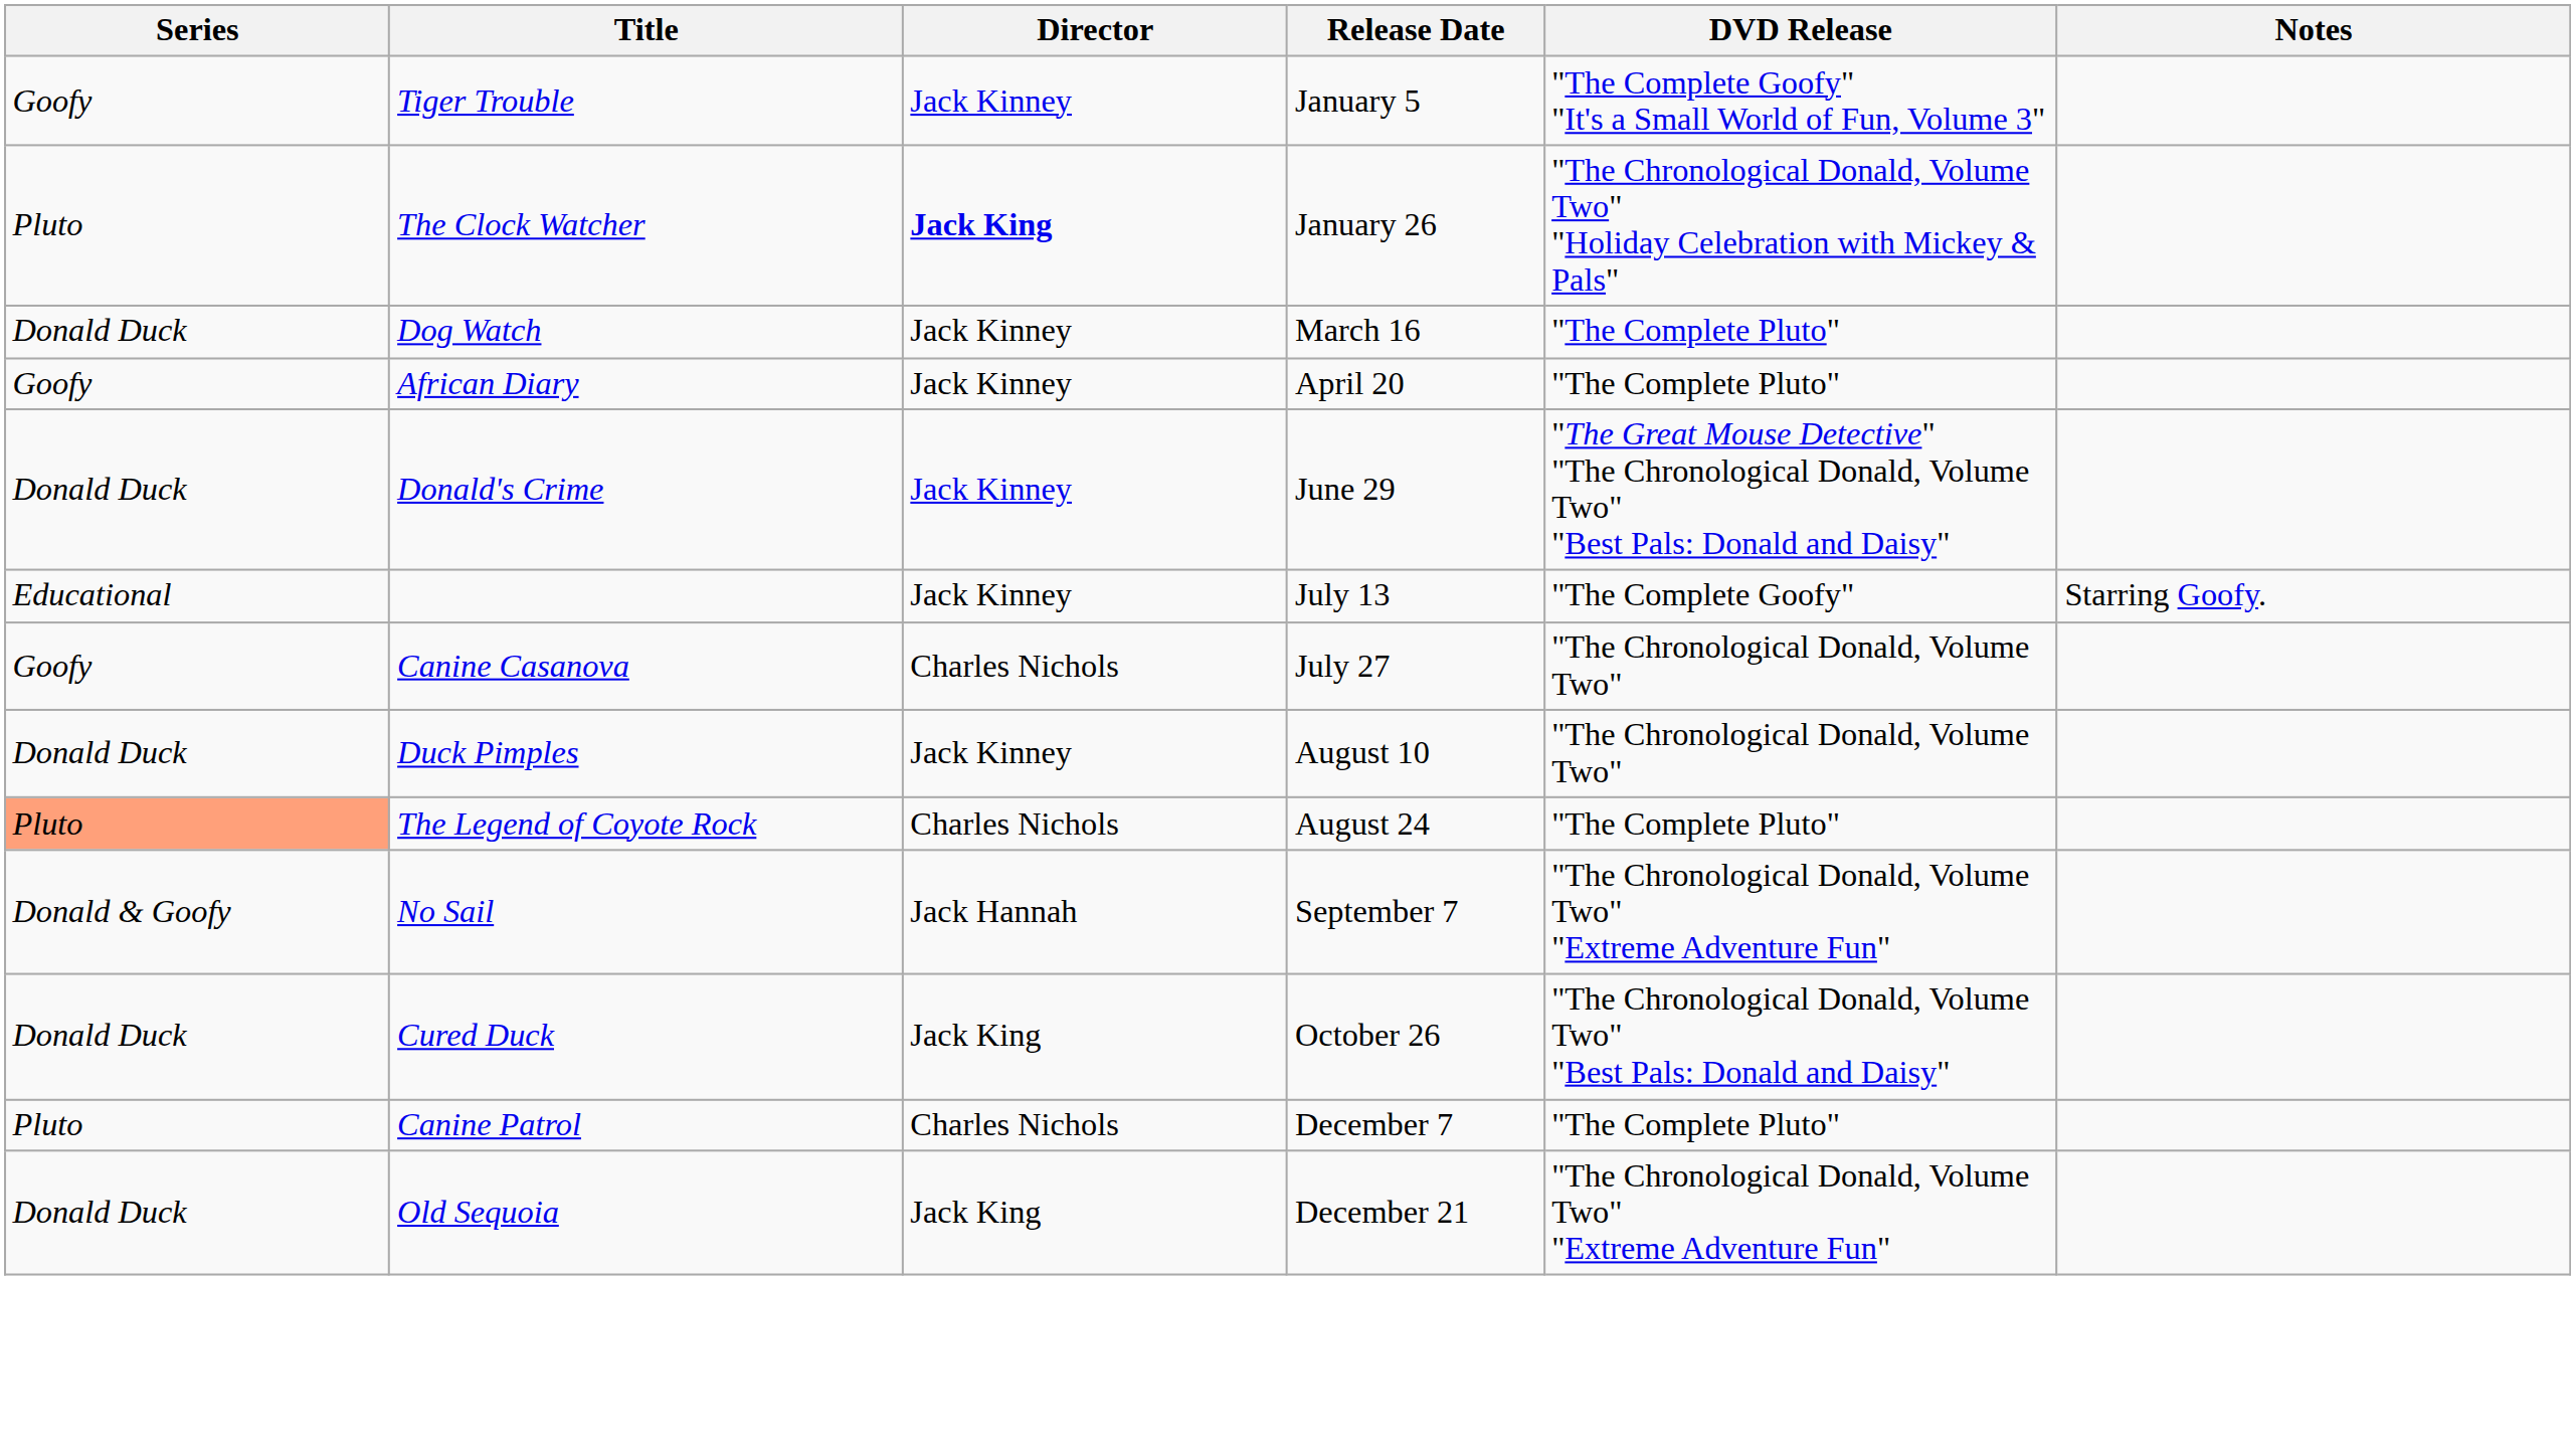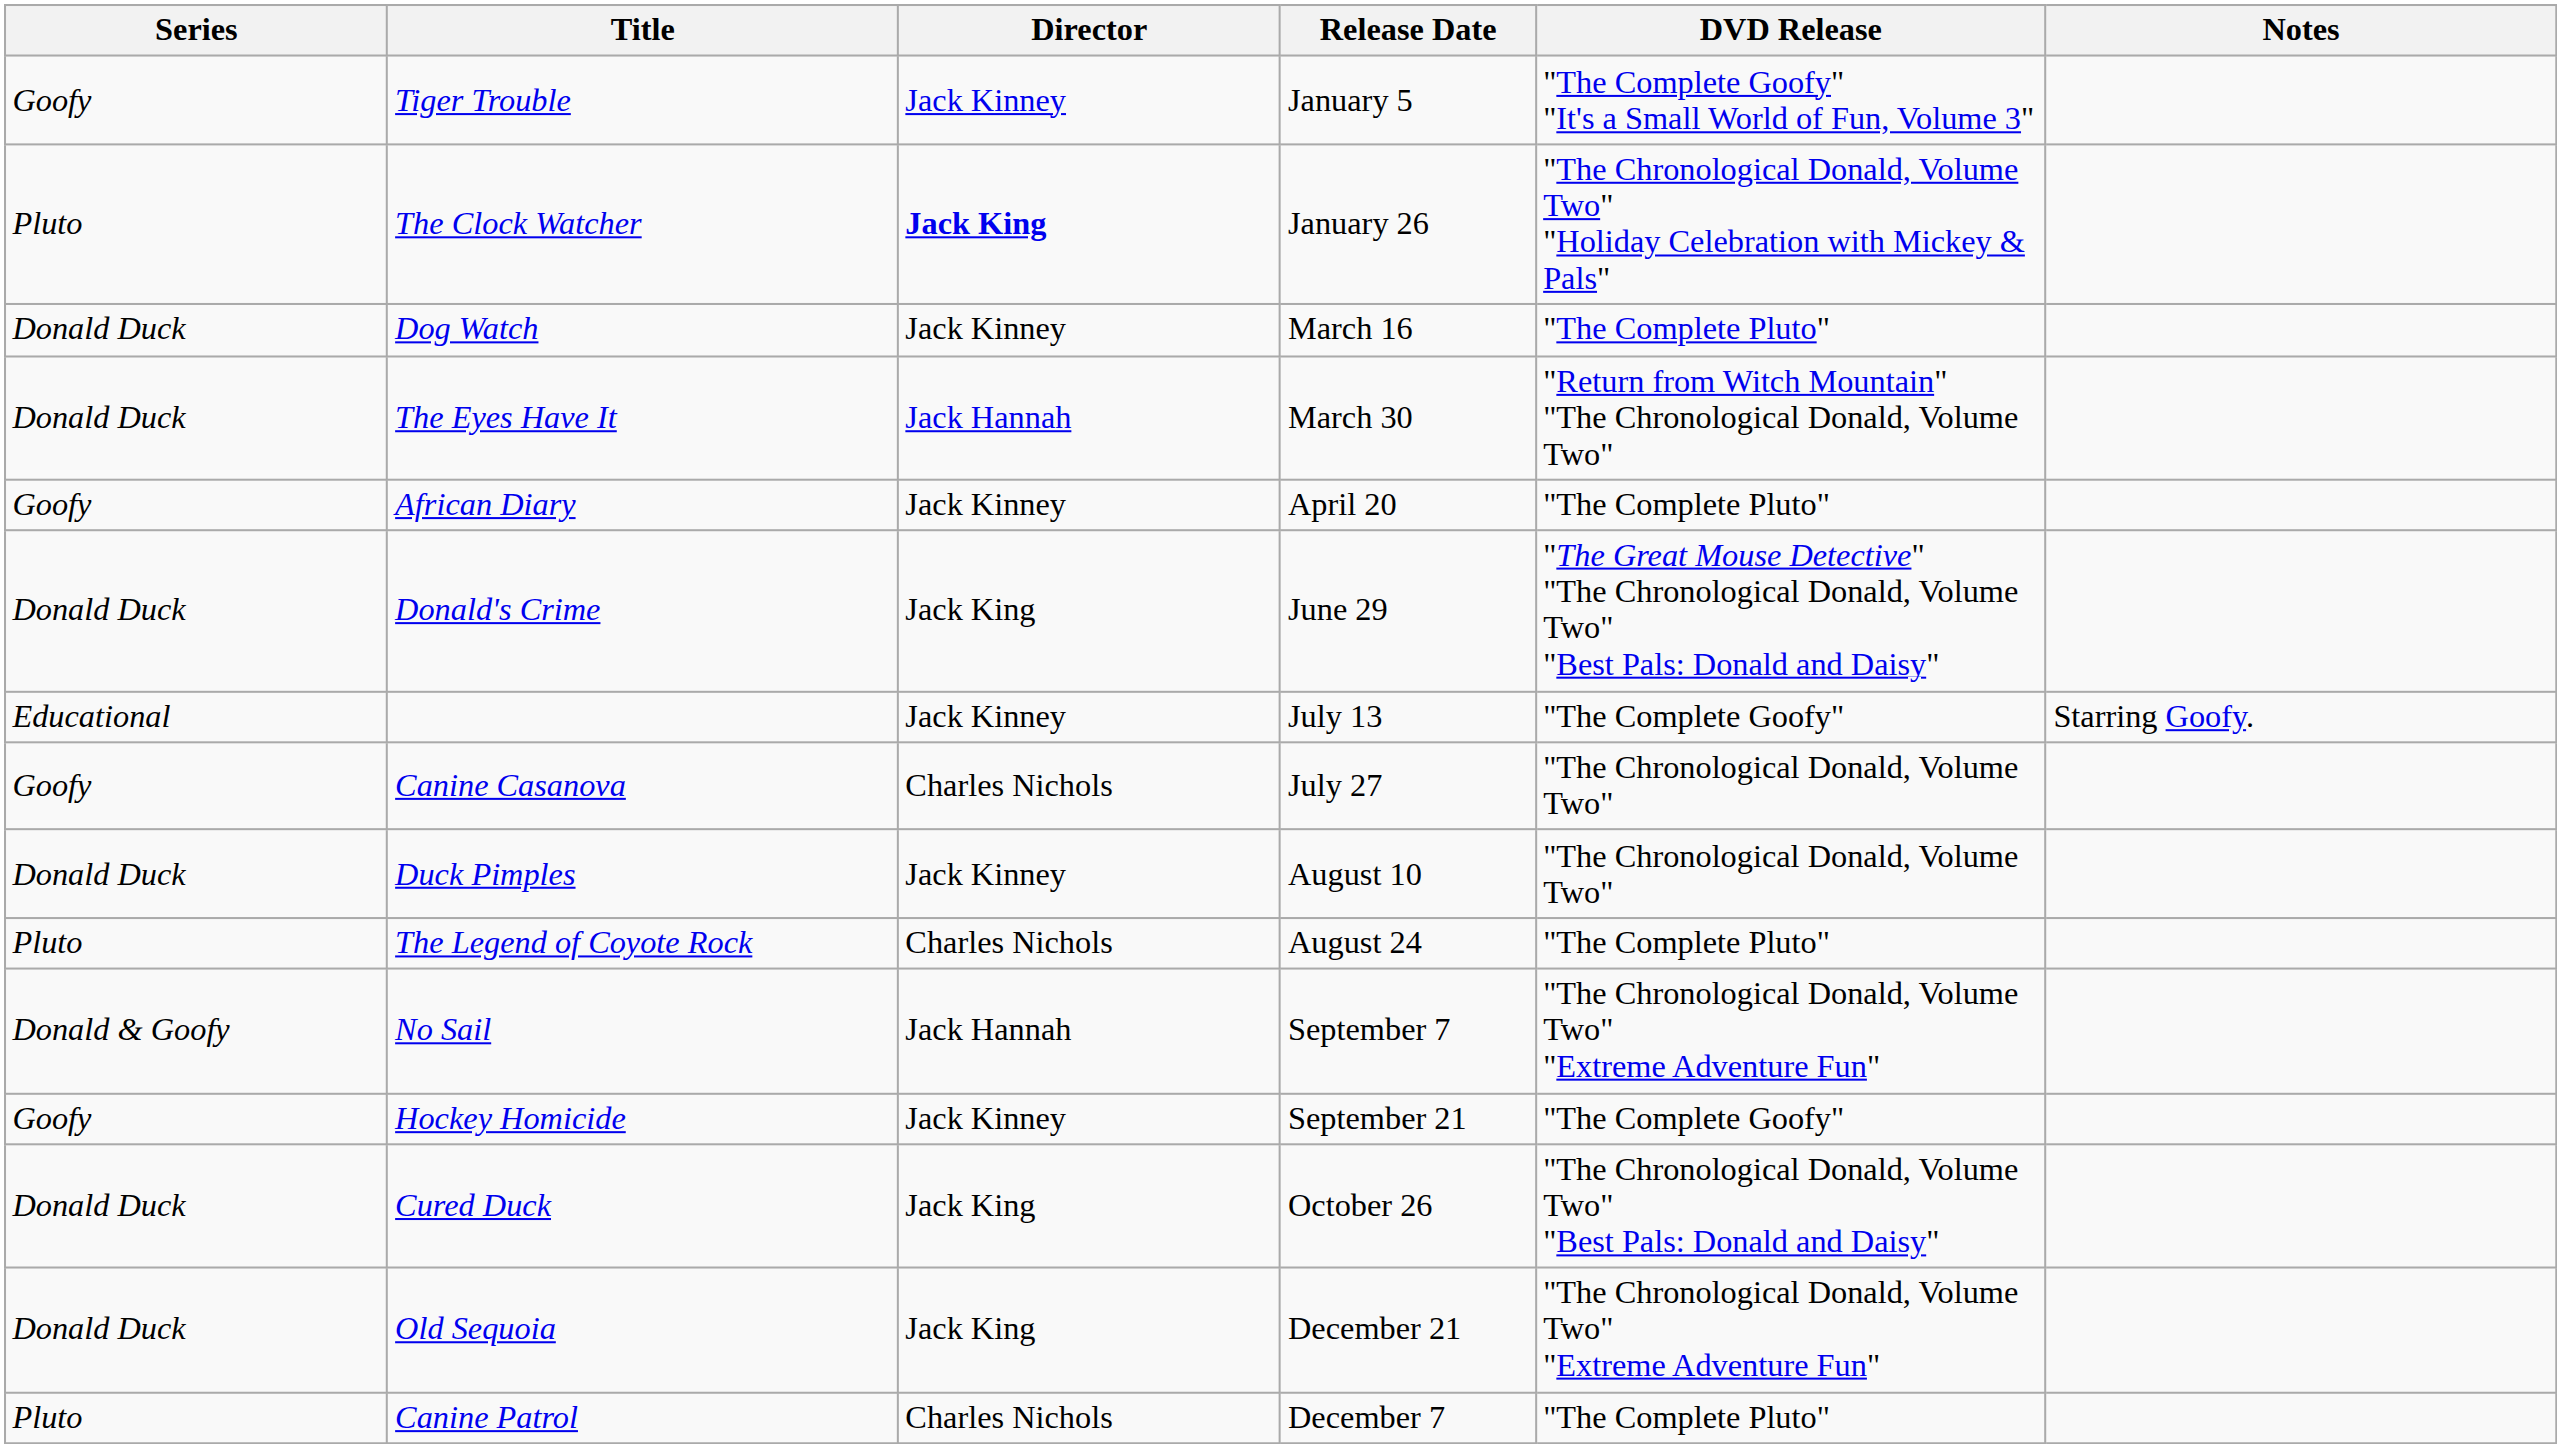+ row: Donald Duck | The Eyes Have It | Jack Hannah | March 30 | "Return from Witch Mountain" "The Chronological Donald, Volume Two"
Donald's Crime | Director: Jack Kinney -> Jack King
The Legend of Coyote Rock | Series: lightsalmon background -> no background
+ row: Goofy | Hockey Homicide | Jack Kinney | September 21 | "The Complete Goofy"
rows swapped: Canine Patrol <-> Old Sequoia
